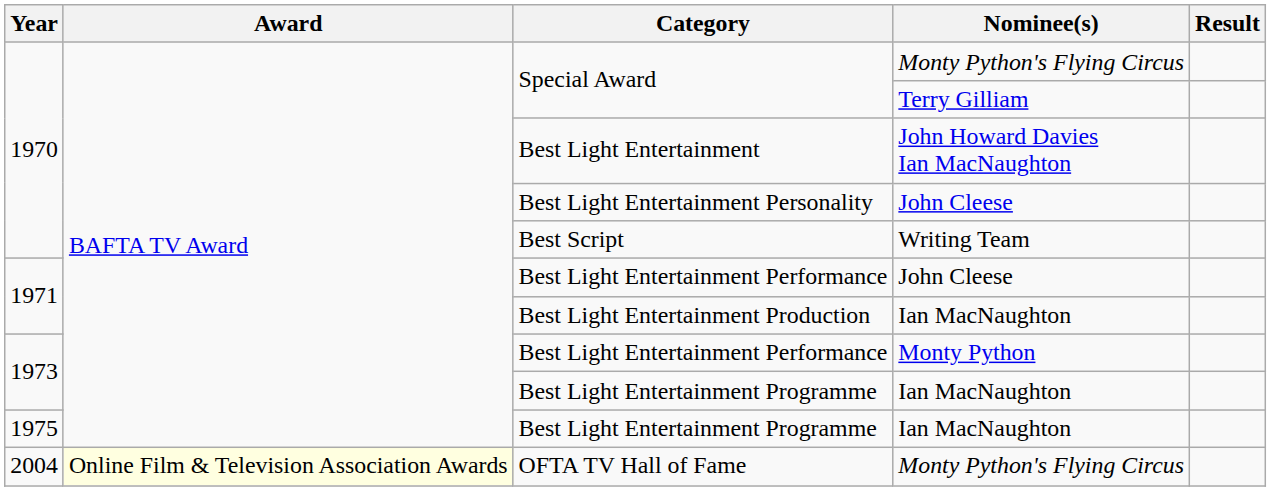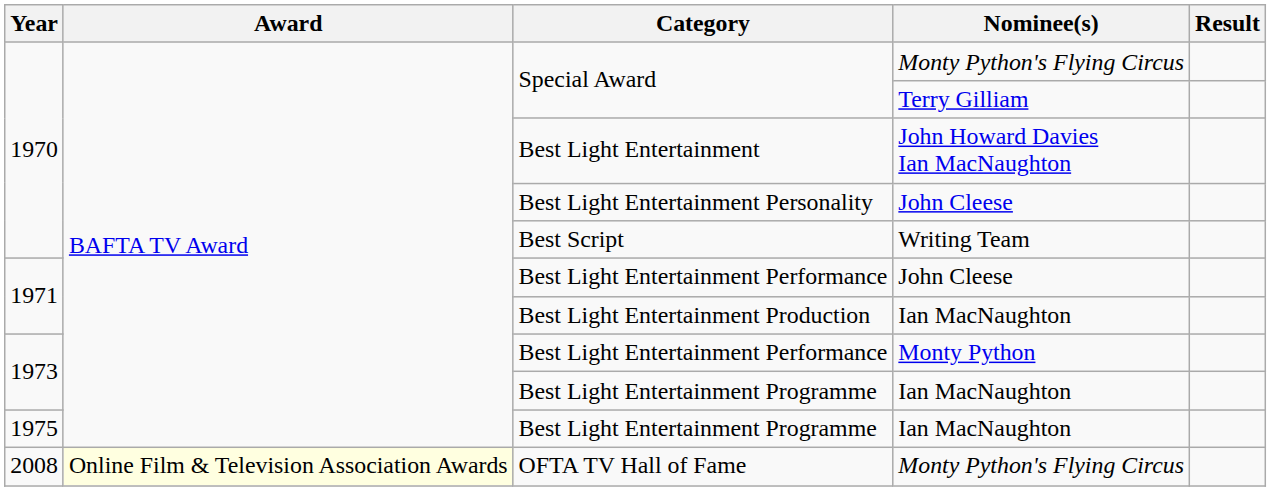OFTA TV Hall of Fame | Year: 2004 -> 2008
